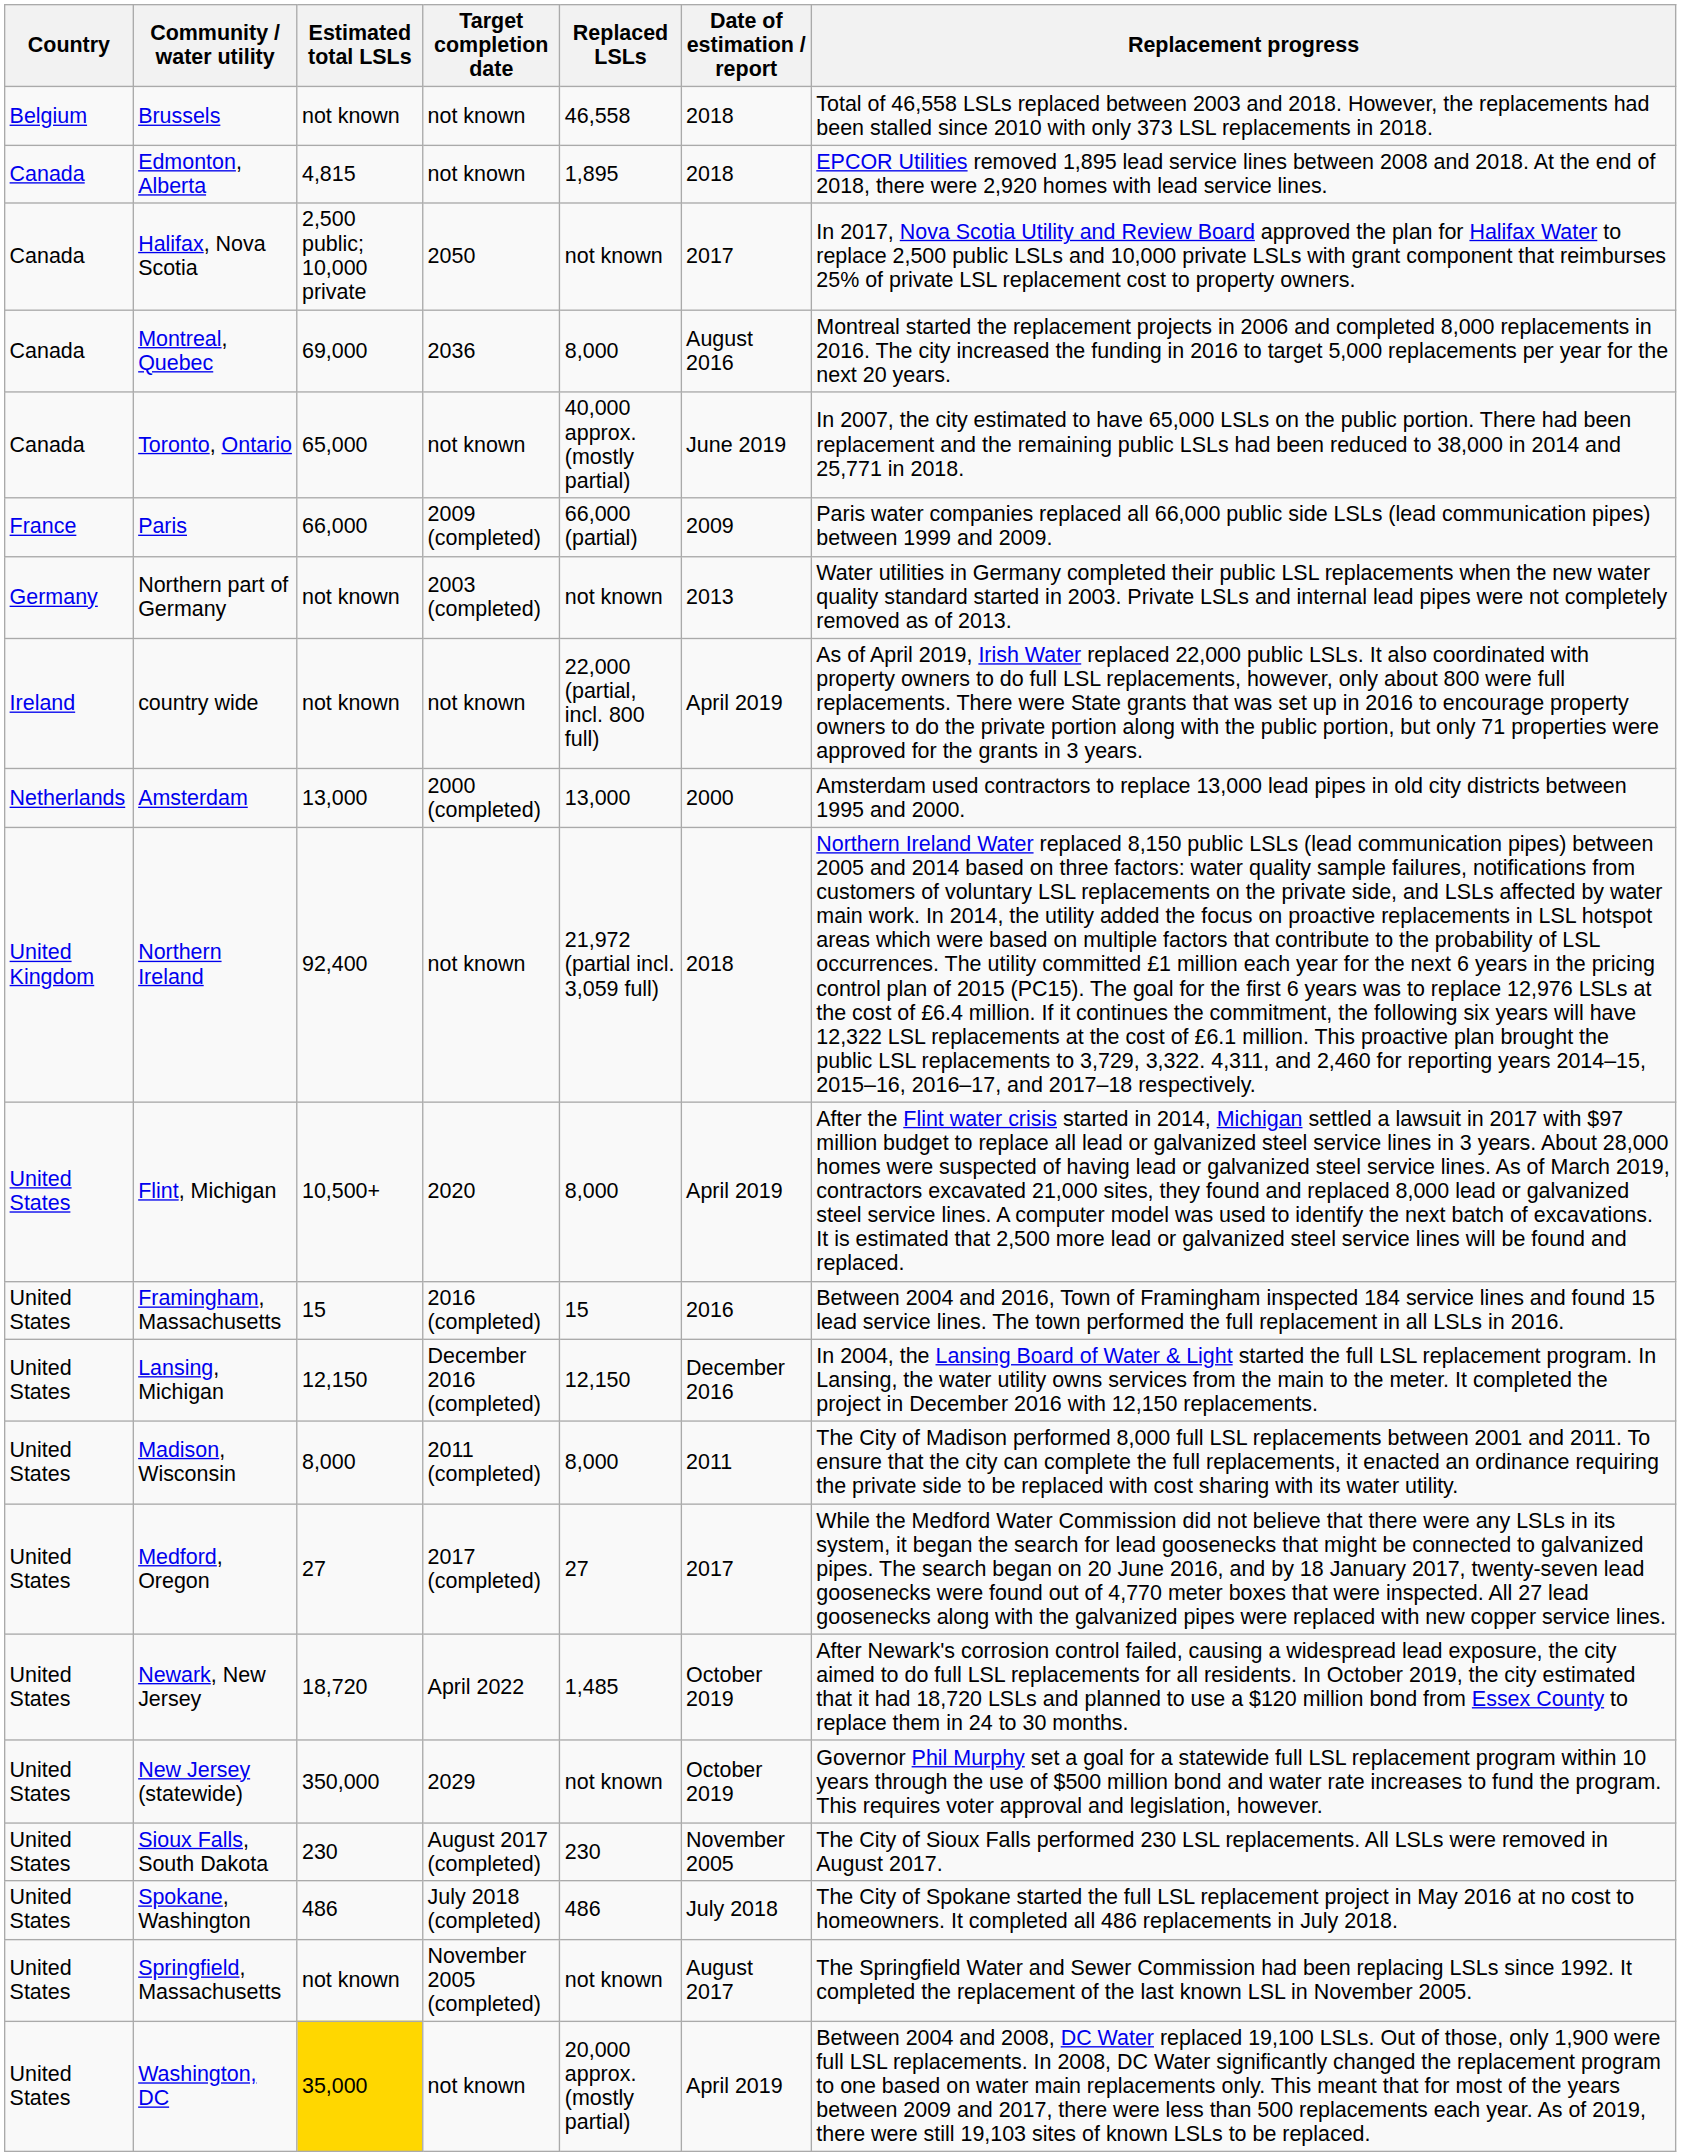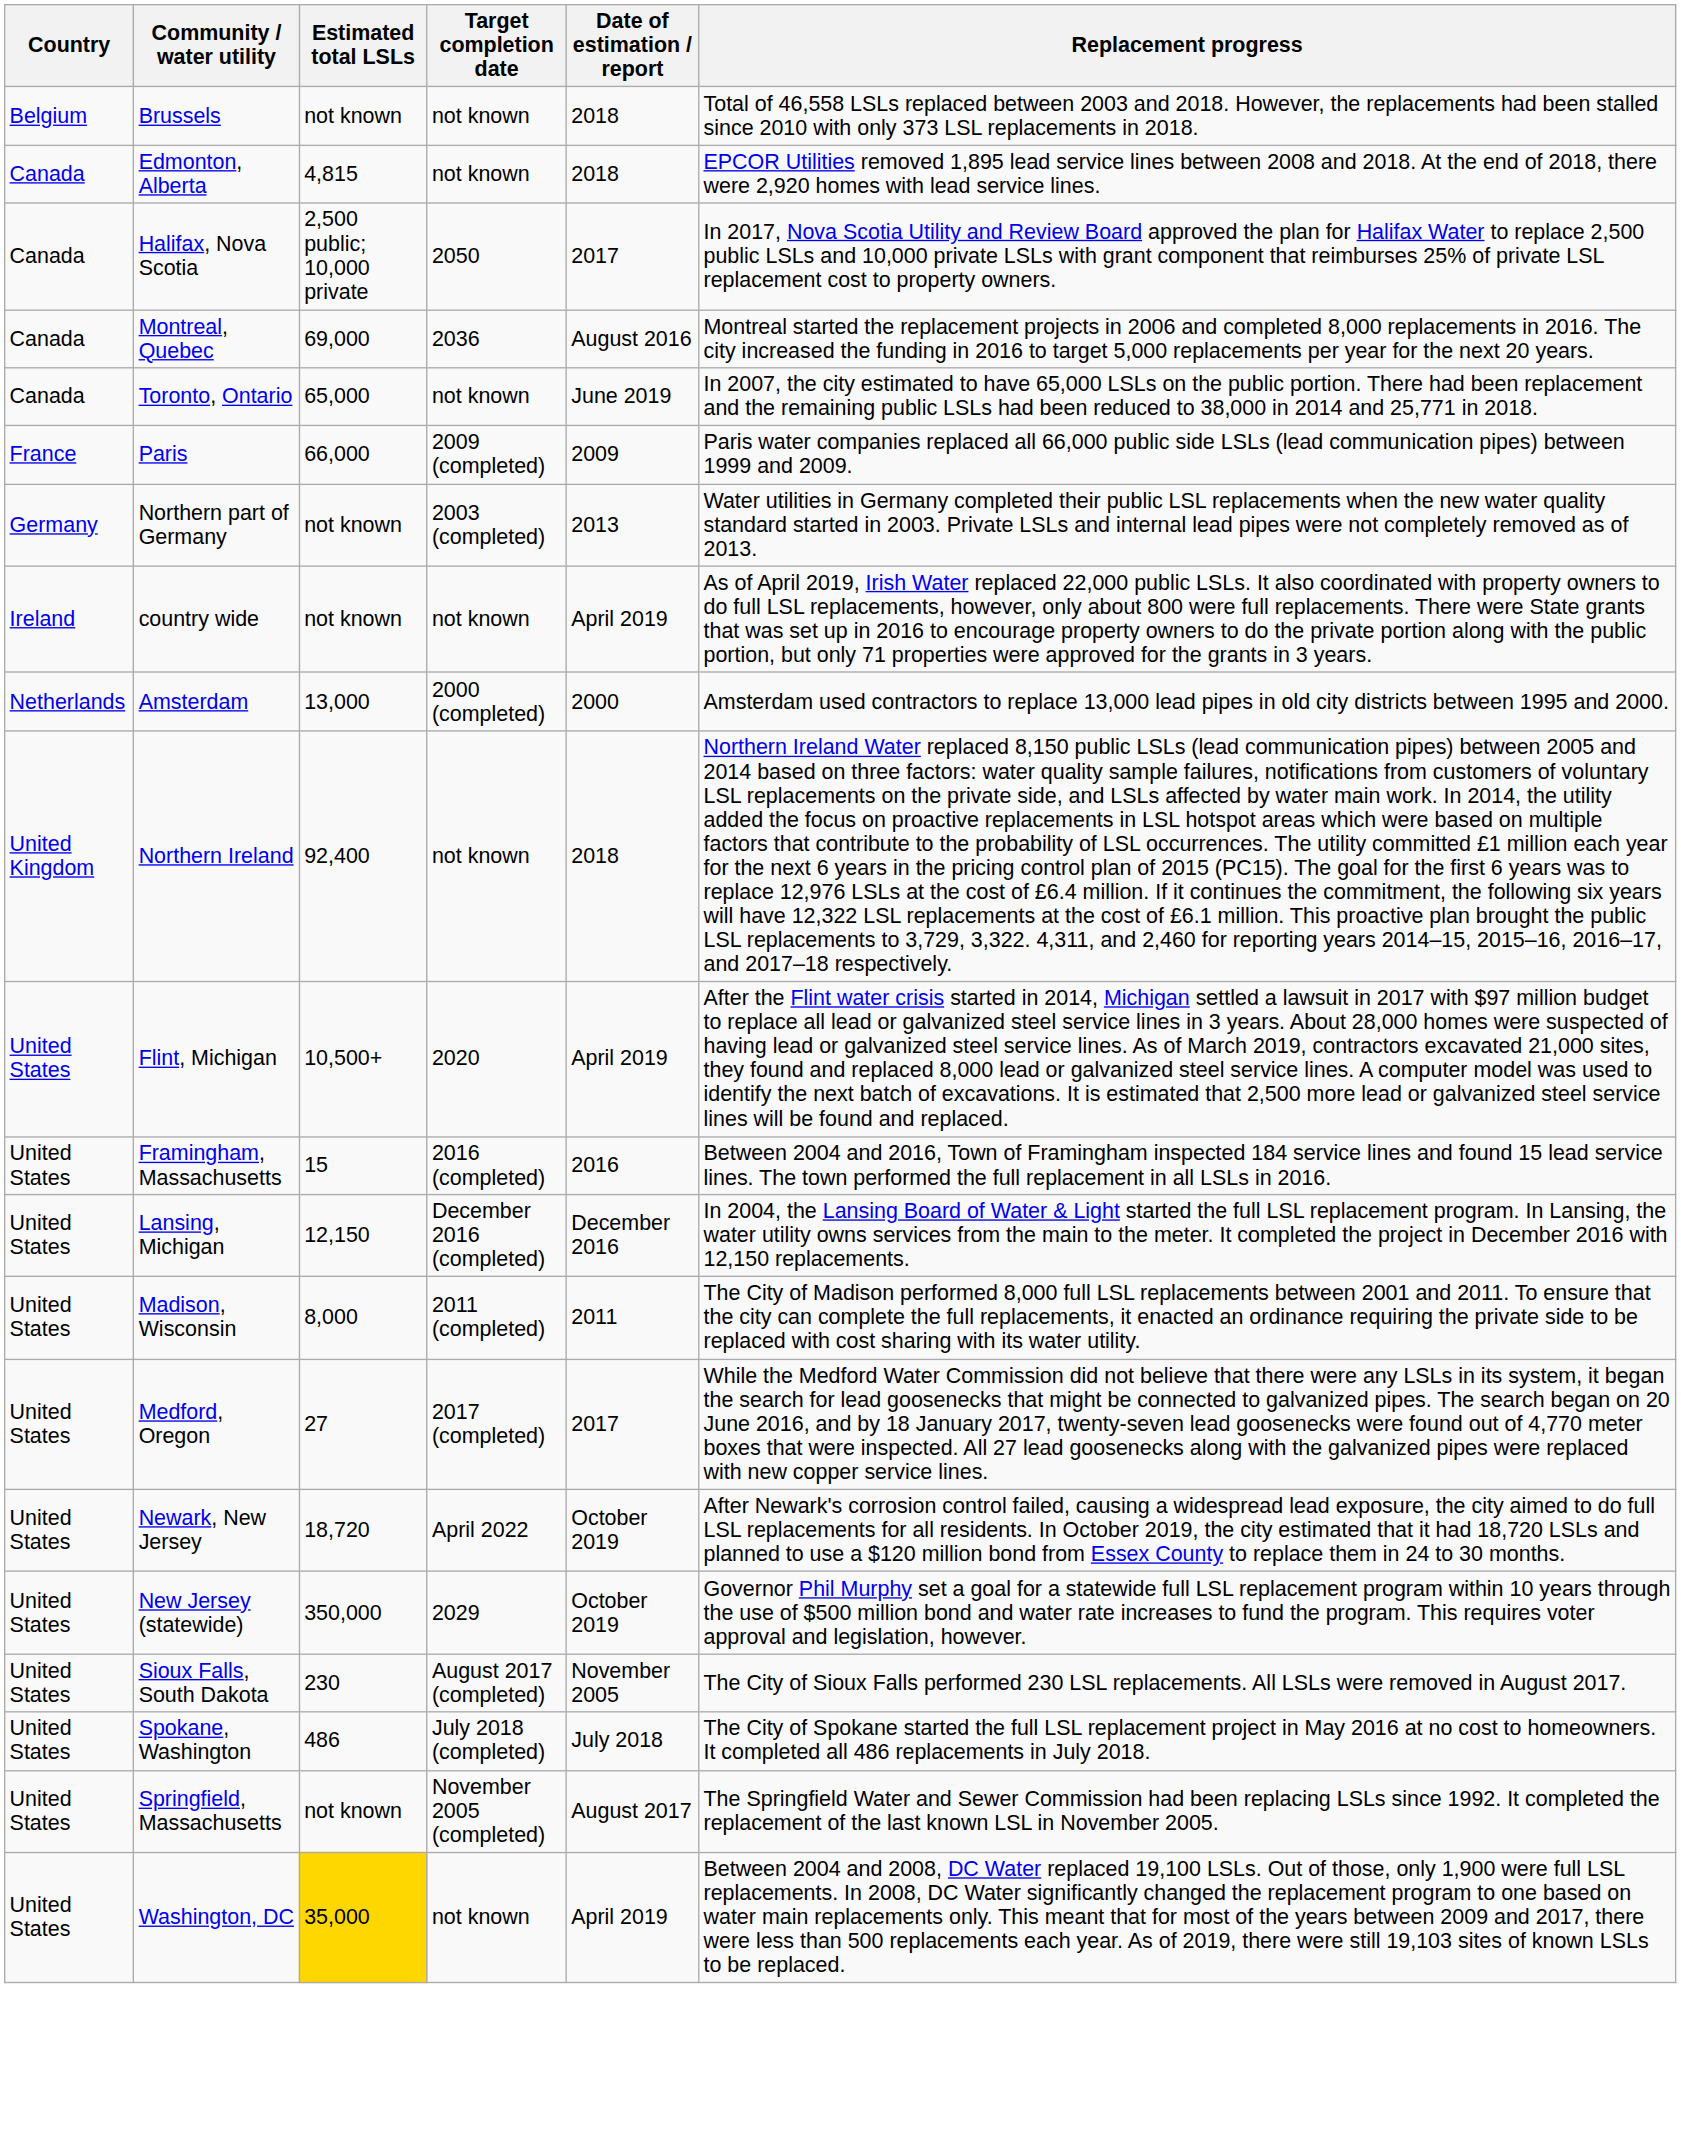- column: Replaced LSLs | 46,558 | 1,895 | not known | 8,000 | 40,000 approx. (mostly partial) | 66,000 (partial) | not known | 22,000 (partial, incl. 800 full) | 13,000 | 21,972 (partial incl. 3,059 full) | 8,000 | 15 | 12,150 | 8,000 | 27 | 1,485 | not known | 230 | 486 | not known | 20,000 approx. (mostly partial)
